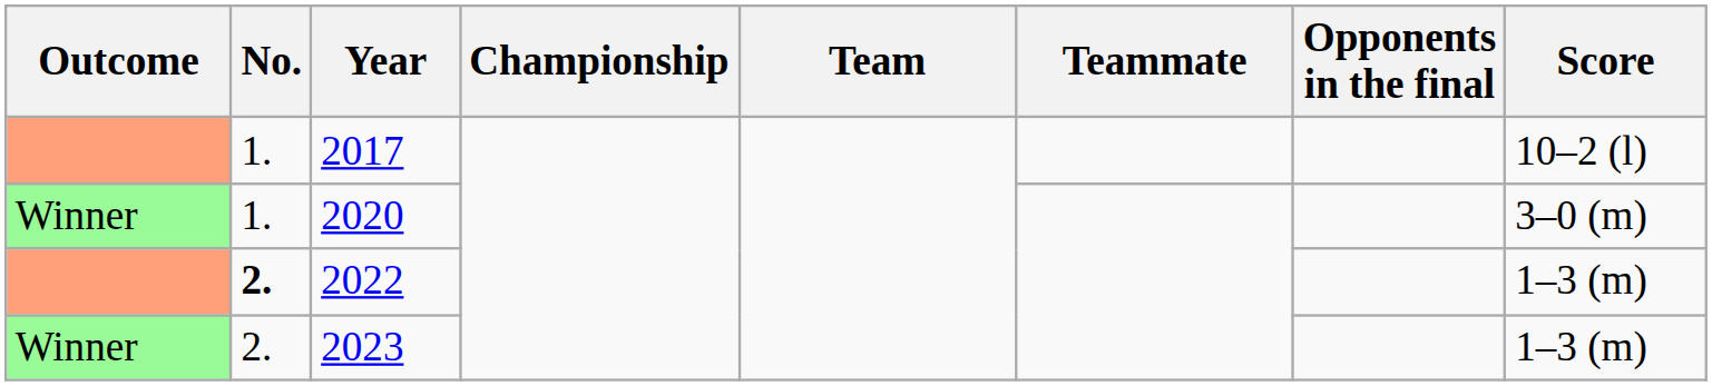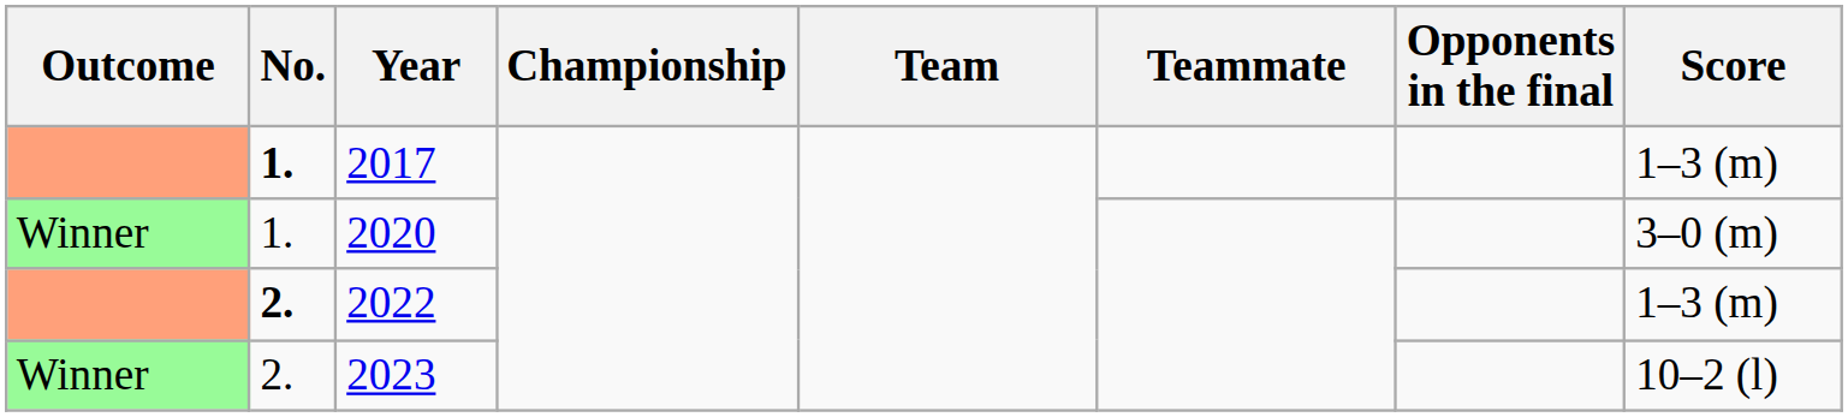2017 | No.: normal -> bold
2017 | Score: 10–2 (l) -> 1–3 (m)
2023 | Score: 1–3 (m) -> 10–2 (l)
